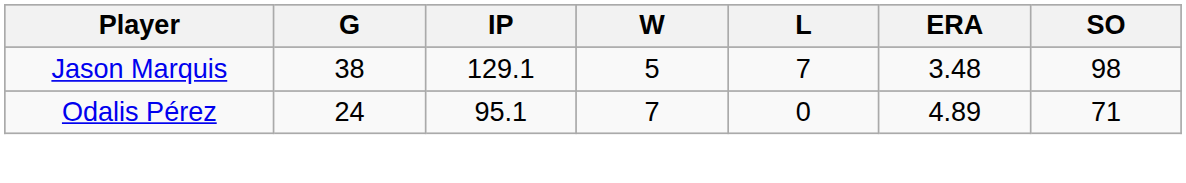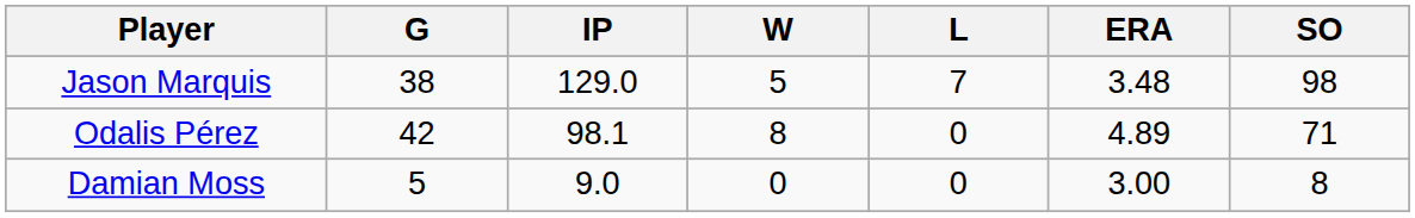Jason Marquis | IP: 129.1 -> 129.0
Odalis Pérez | G: 24 -> 42
Odalis Pérez | IP: 95.1 -> 98.1
Odalis Pérez | W: 7 -> 8
+ row: Damian Moss | 5 | 9.0 | 0 | 0 | 3.00 | 8
